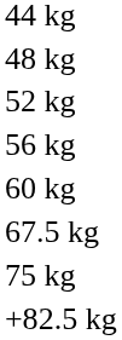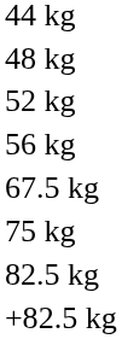- row: 60 kg
+ row: 82.5 kg
